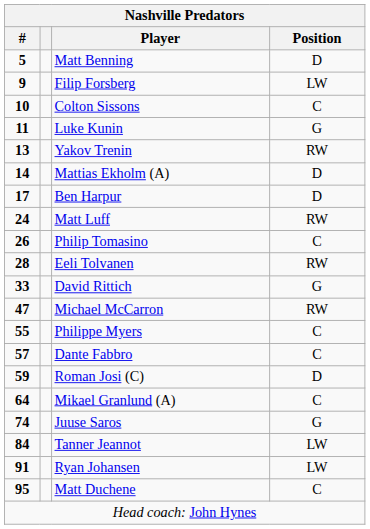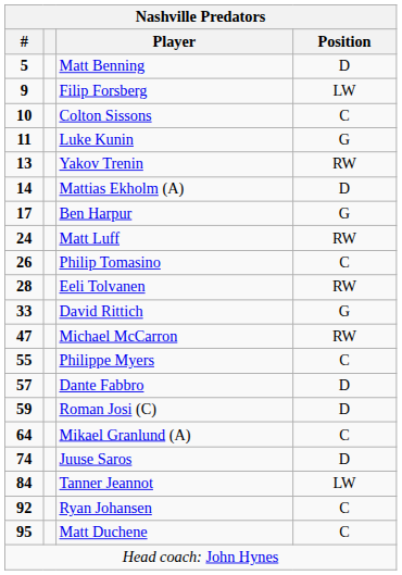Ben Harpur | Position: D -> G
Dante Fabbro | Position: C -> D
Juuse Saros | Position: G -> D
Ryan Johansen | #: 91 -> 92
Ryan Johansen | Position: LW -> C
